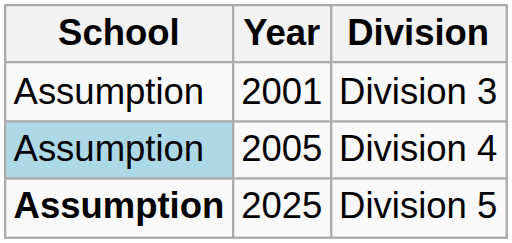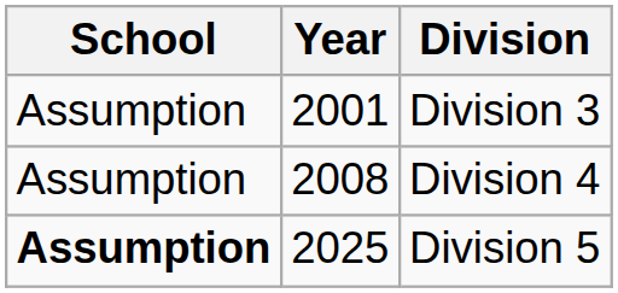Division 4 | School: lightblue background -> no background
Division 4 | Year: 2005 -> 2008
